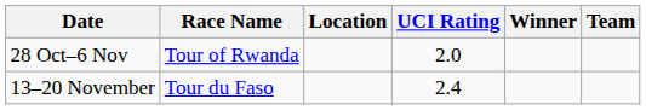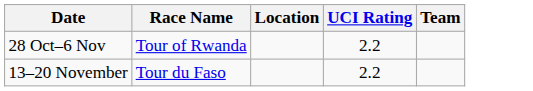- column: Winner
28 Oct–6 Nov | UCI Rating: 2.0 -> 2.2
13–20 November | UCI Rating: 2.4 -> 2.2
